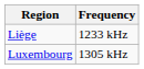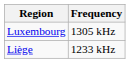rows swapped: Liège <-> Luxembourg
